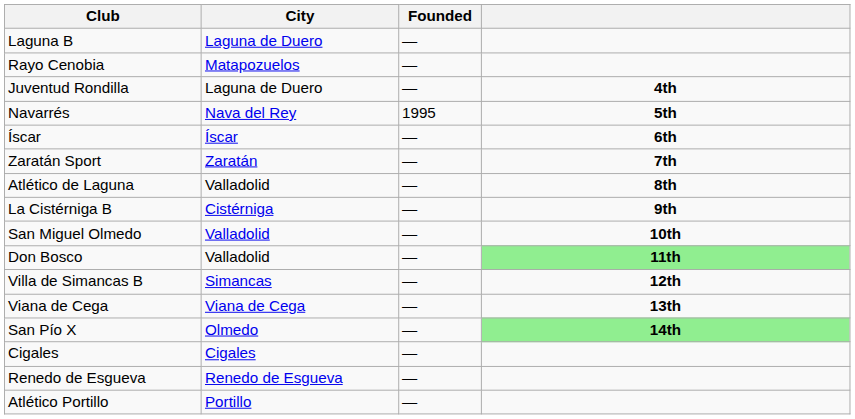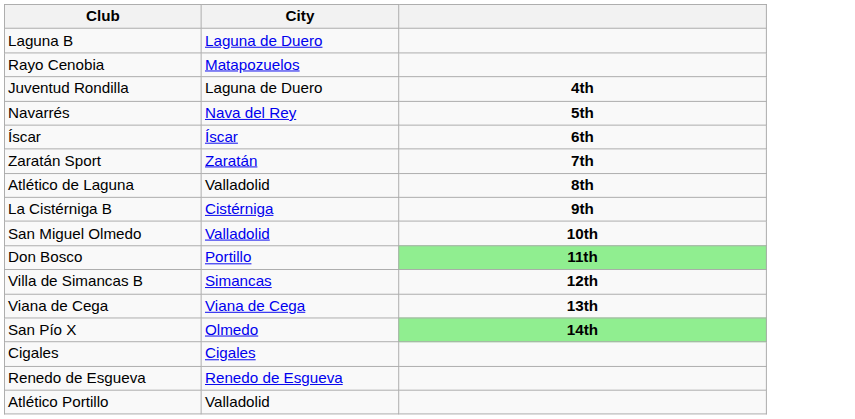- column: Founded | — | — | — | 1995 | — | — | — | — | — | — | — | — | — | — | — | —
Don Bosco | City: Valladolid -> Portillo
Atlético Portillo | City: Portillo -> Valladolid
